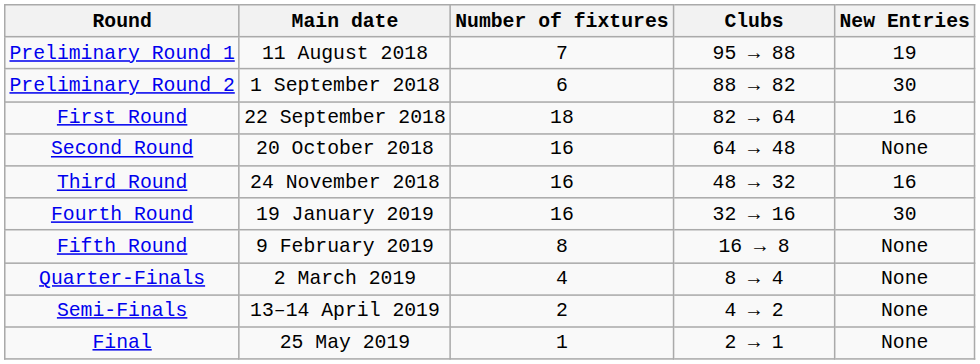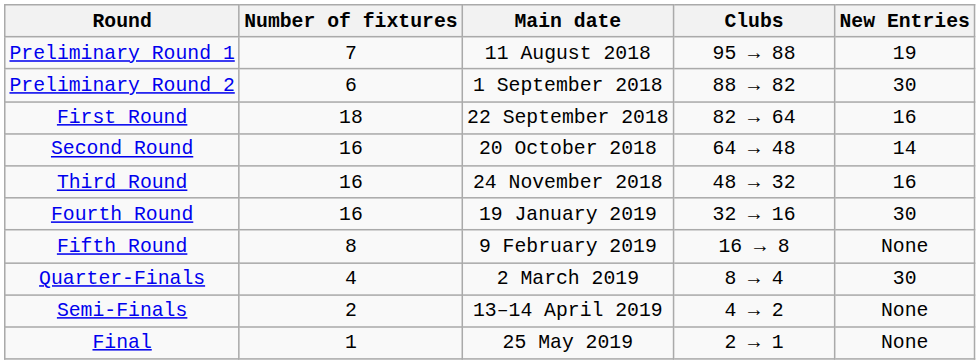columns swapped: Main date <-> Number of fixtures
Second Round | New Entries: None -> 14
Quarter-Finals | New Entries: None -> 30
